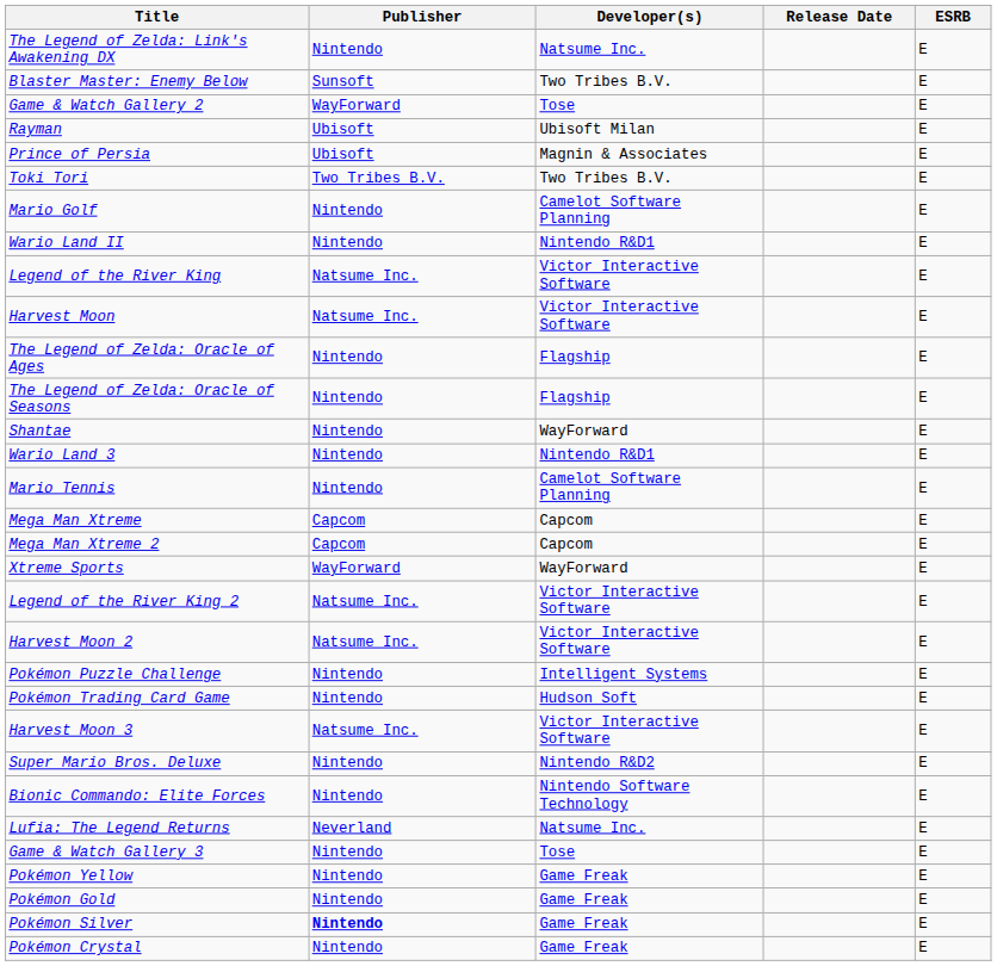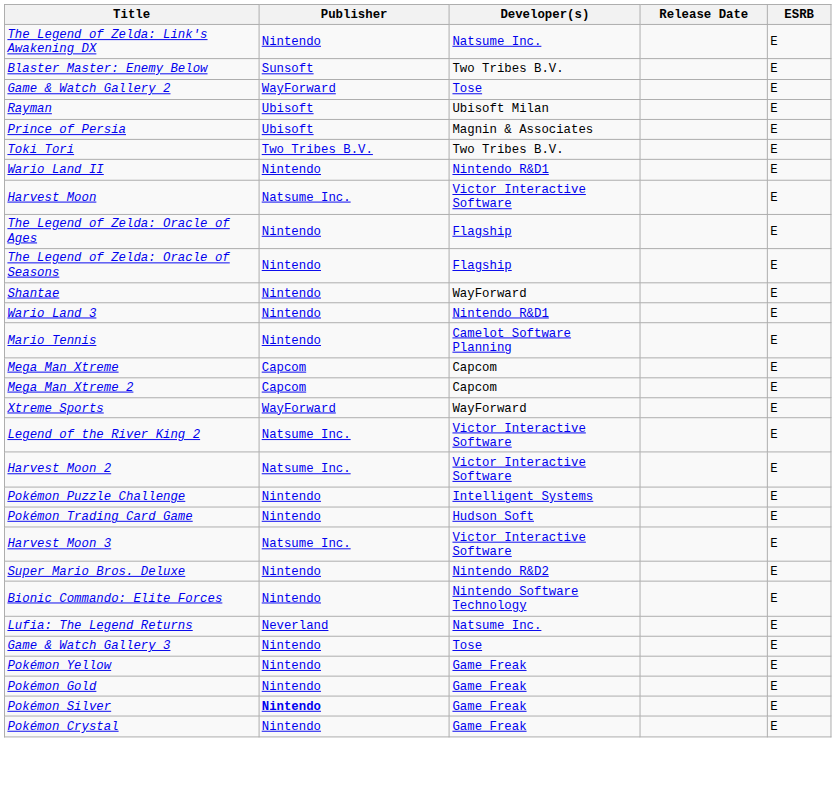- row: Mario Golf | Nintendo | Camelot Software Planning | E
- row: Legend of the River King | Natsume Inc. | Victor Interactive Software | E
